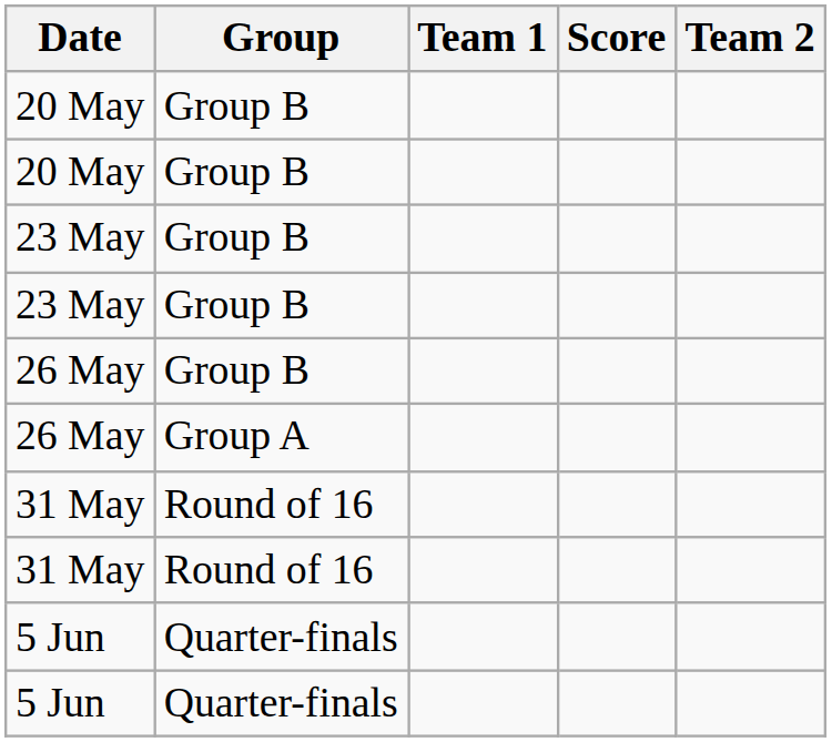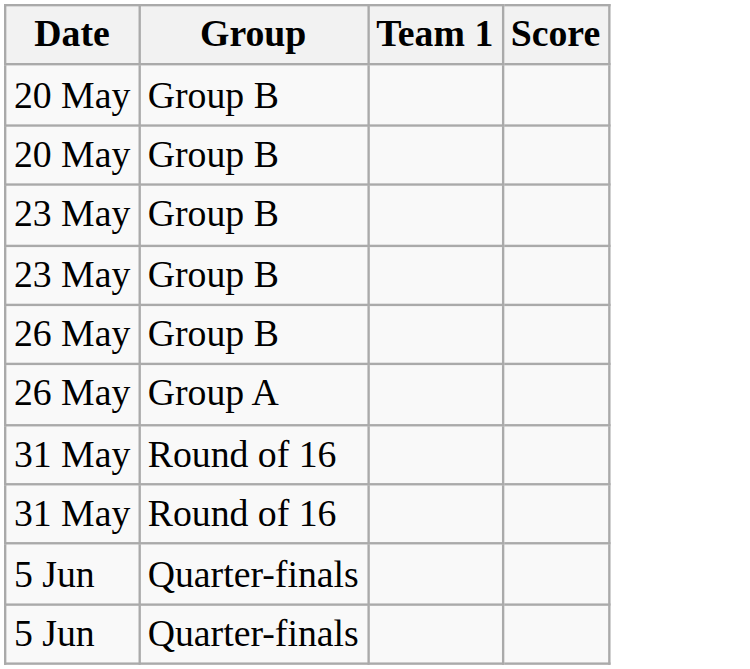- column: Team 2
